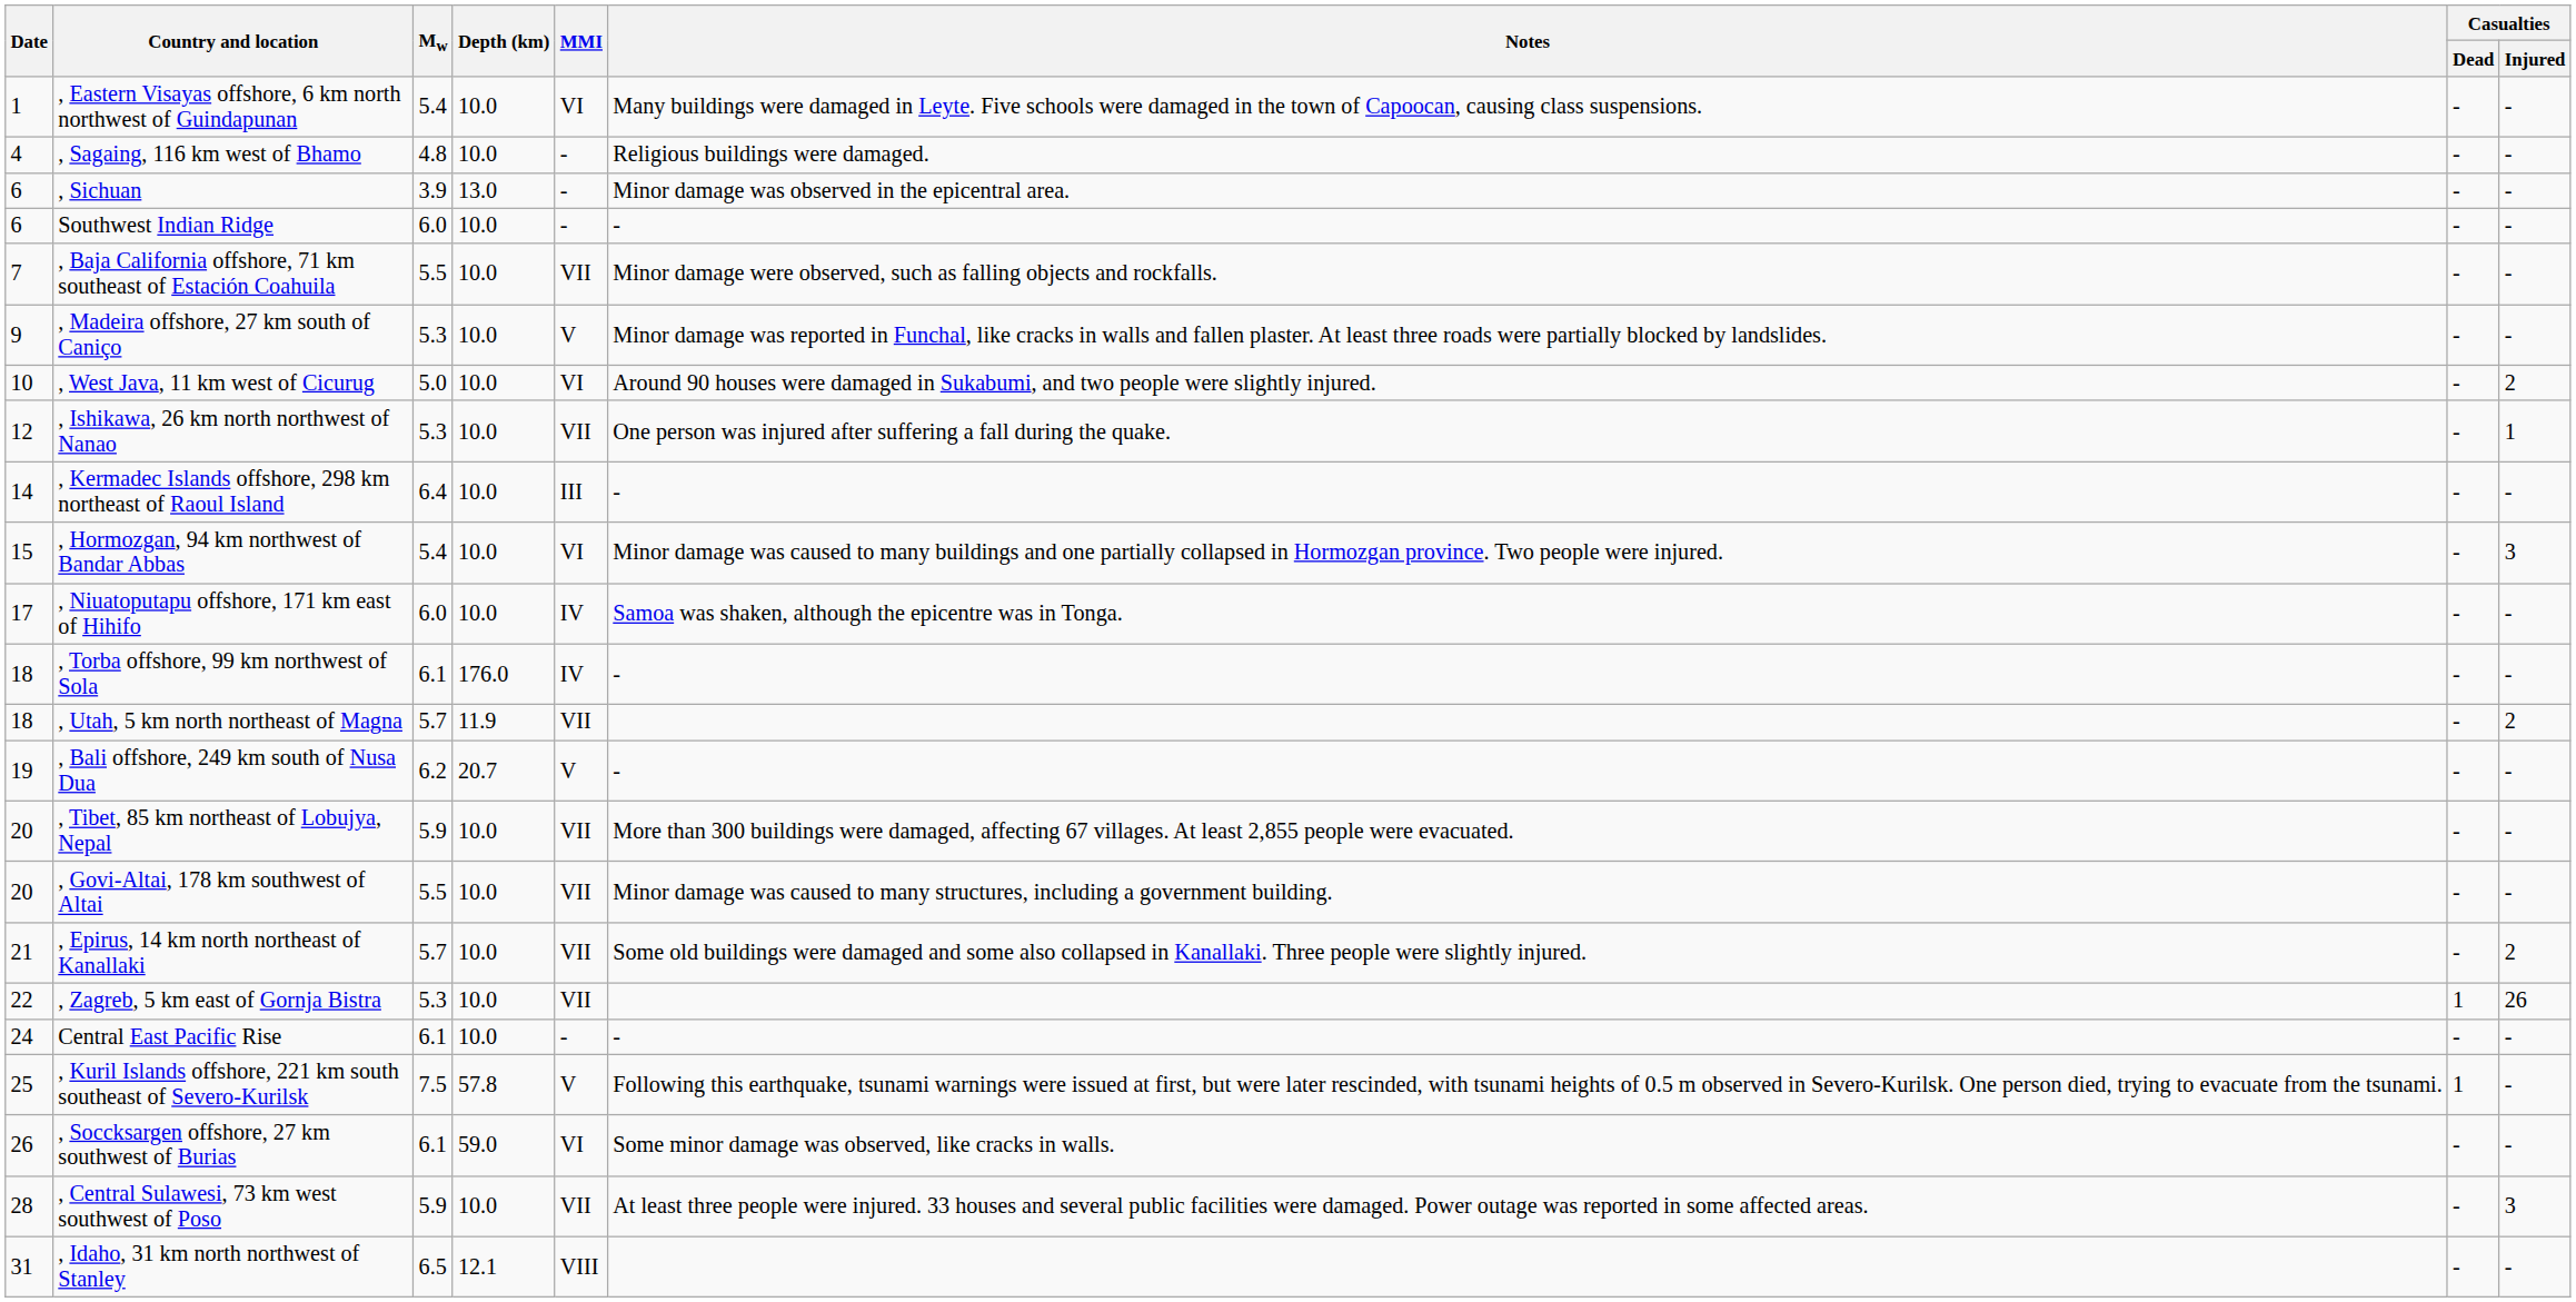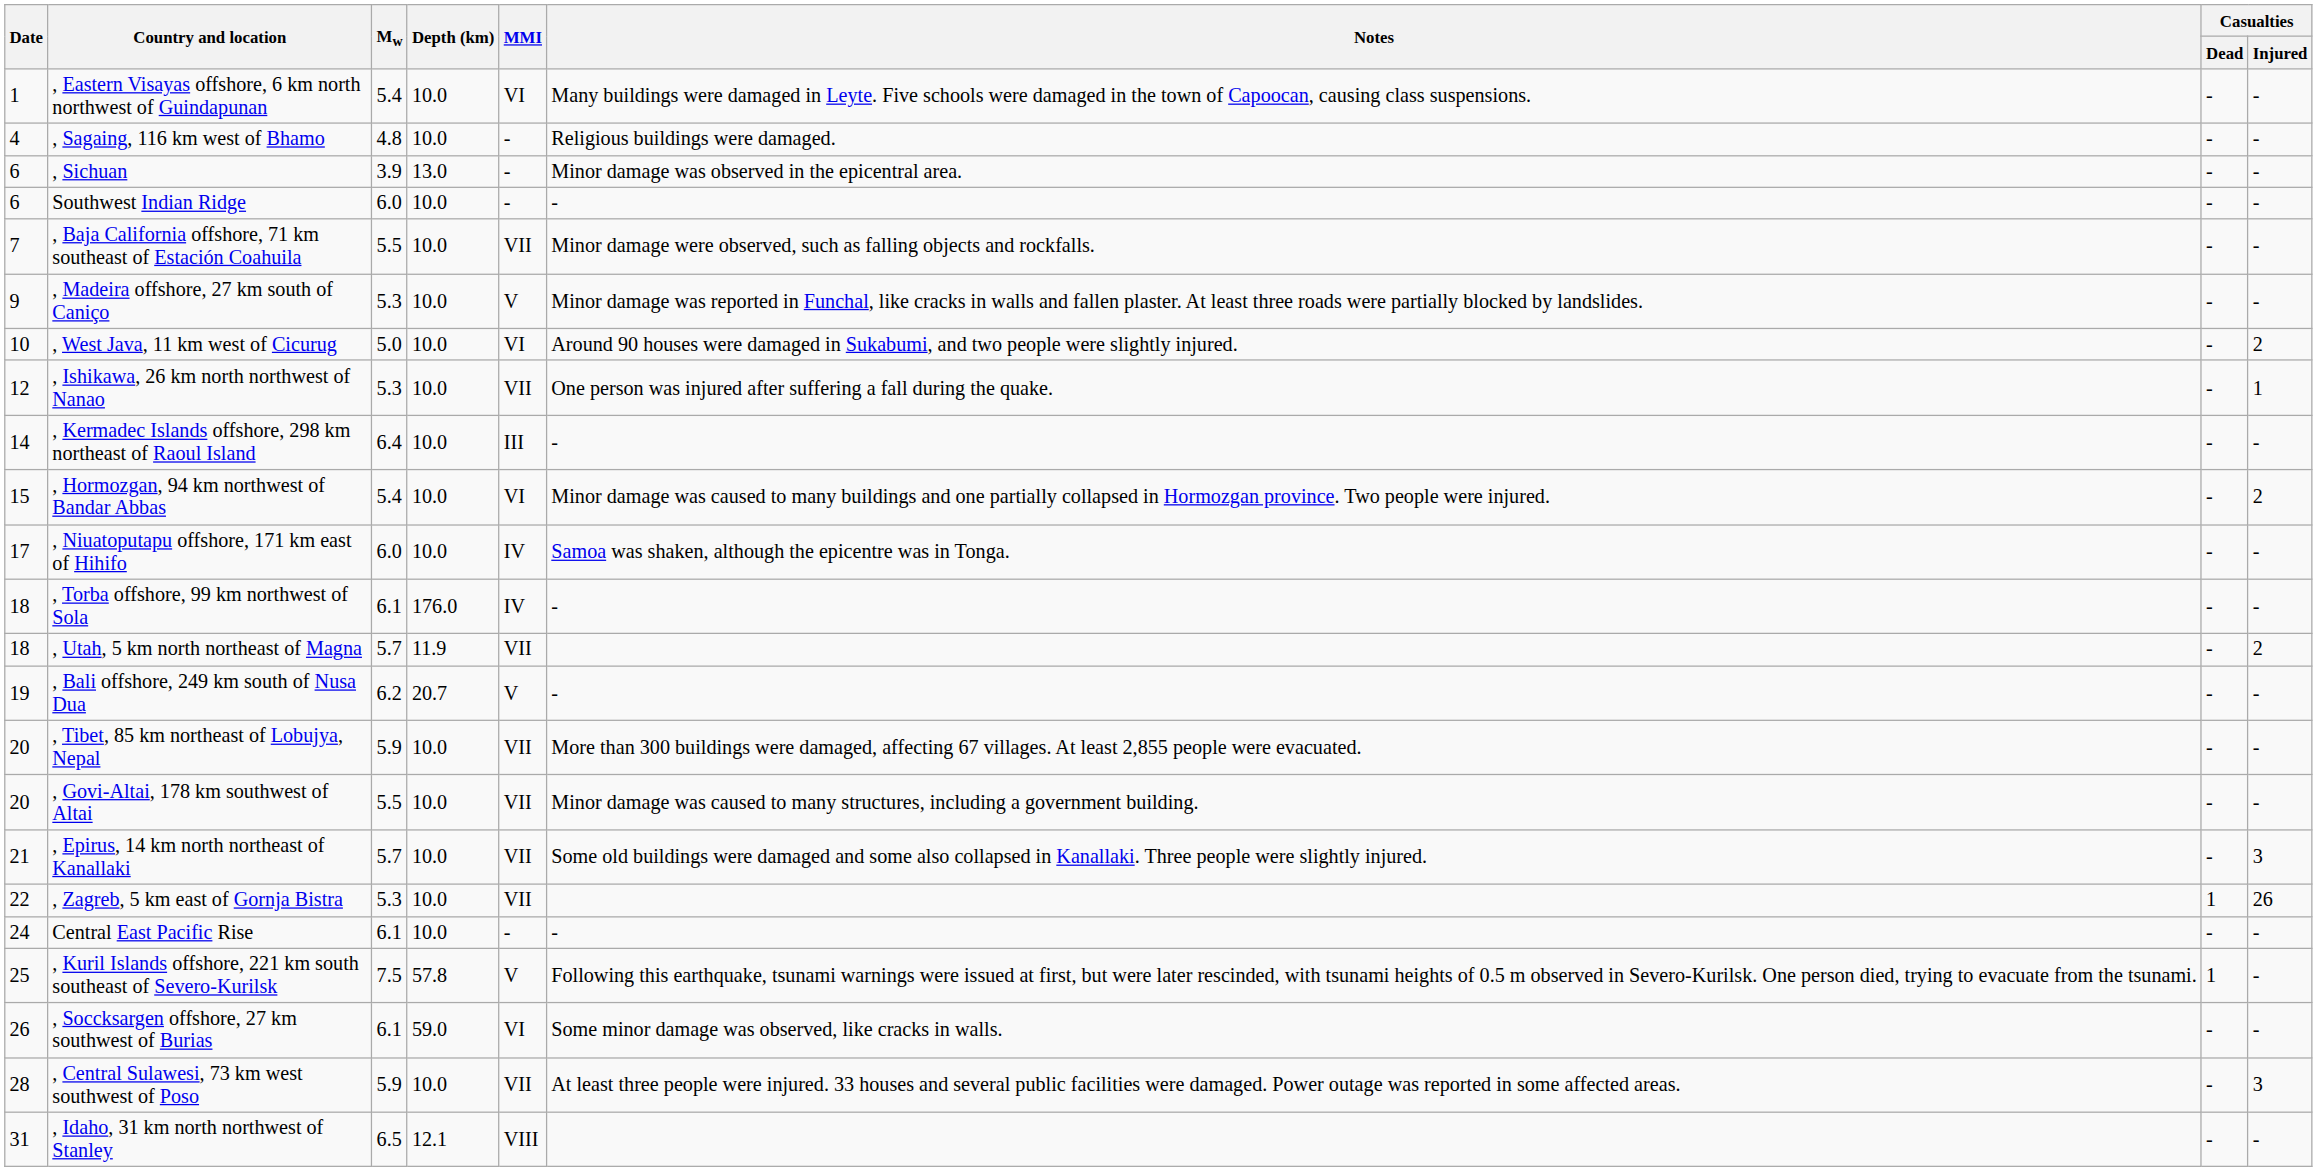, Hormozgan, 94 km northwest of Bandar Abbas | Casualties / Injured: 3 -> 2
, Epirus, 14 km north northeast of Kanallaki | Casualties / Injured: 2 -> 3
